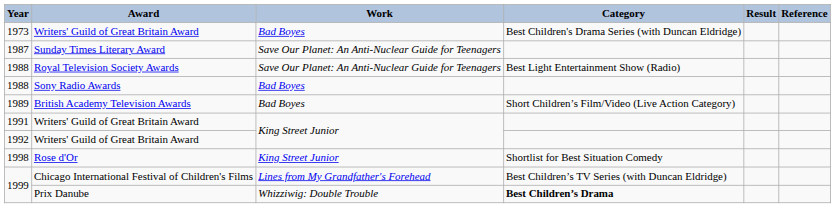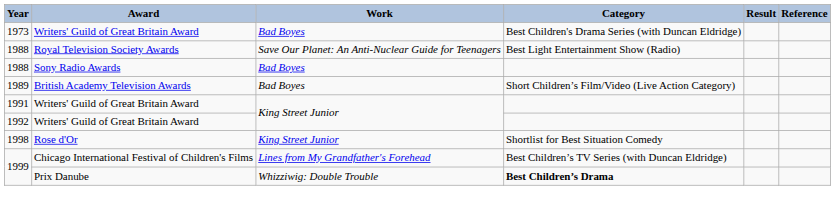- row: 1987 | Sunday Times Literary Award | Save Our Planet: An Anti-Nuclear Guide for Teenagers
